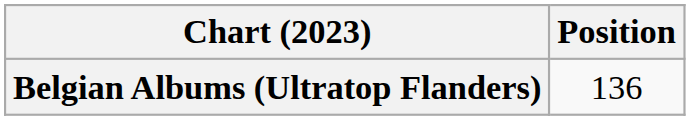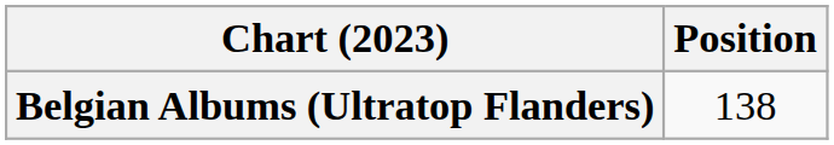Belgian Albums (Ultratop Flanders) | Position: 136 -> 138
